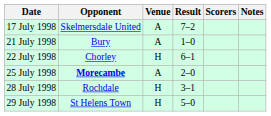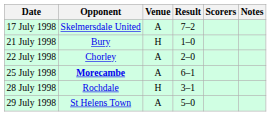21 July 1998 | Venue: A -> H
22 July 1998 | Venue: H -> A
22 July 1998 | Result: 6–1 -> 2–0
25 July 1998 | Result: 2–0 -> 6–1
29 July 1998 | Venue: H -> A
